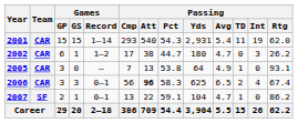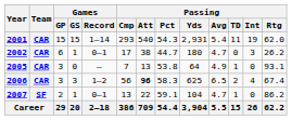2002 | Games / Record: 1–2 -> 0–1
2006 | Games / Record: 0–1 -> 1–2
